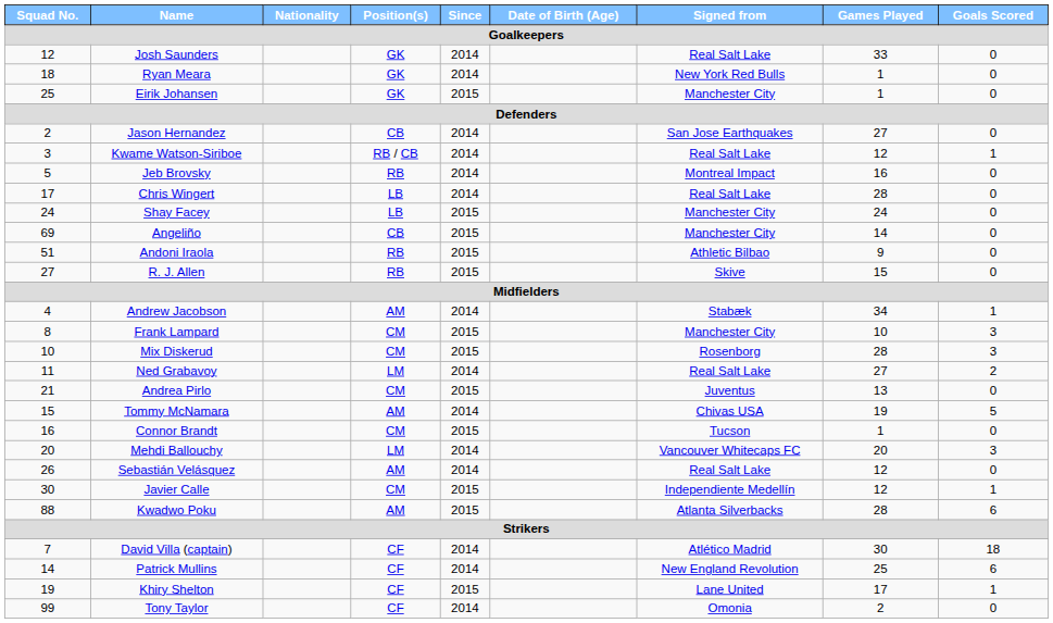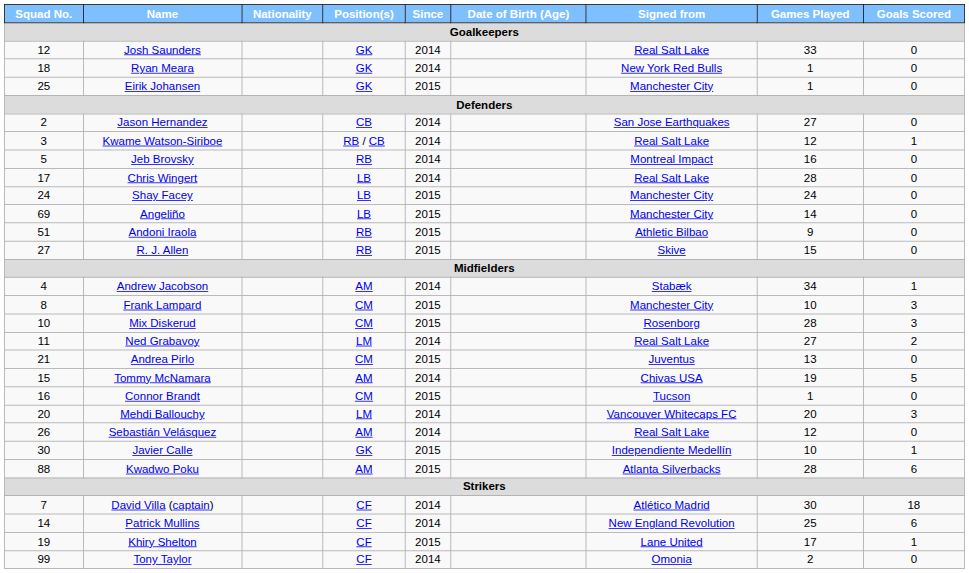Angeliño | Position(s) / Goalkeepers: CB -> LB
Javier Calle | Position(s) / Goalkeepers: CM -> GK
Javier Calle | Games Played / Goalkeepers: 12 -> 10
